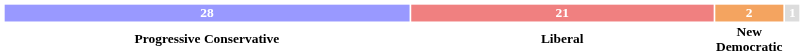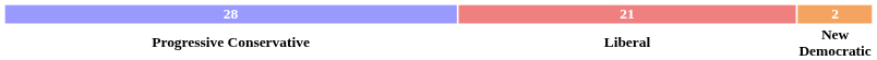- column: 1
